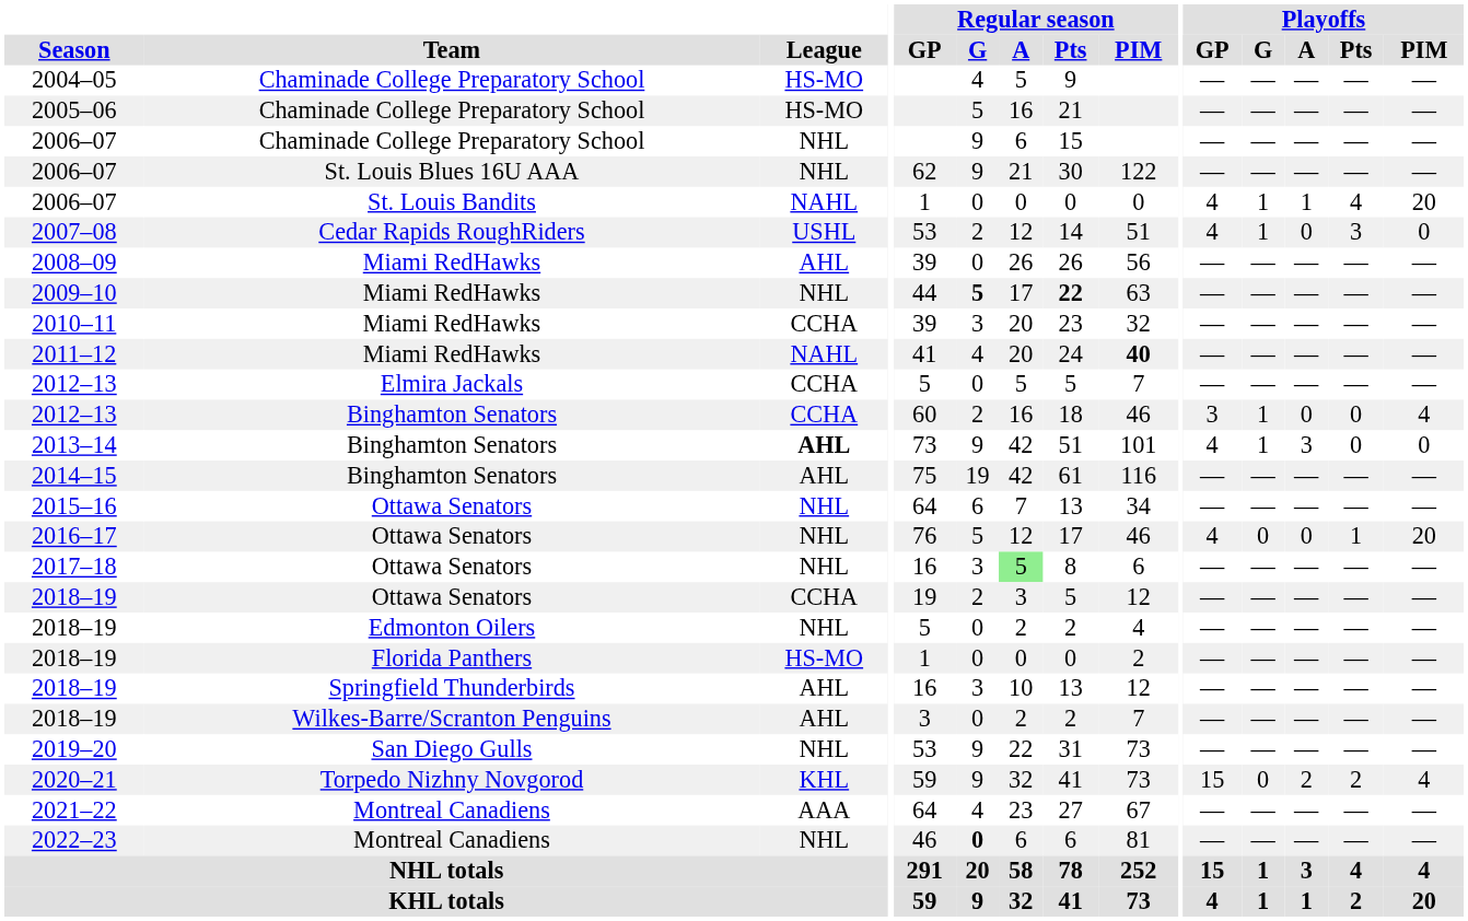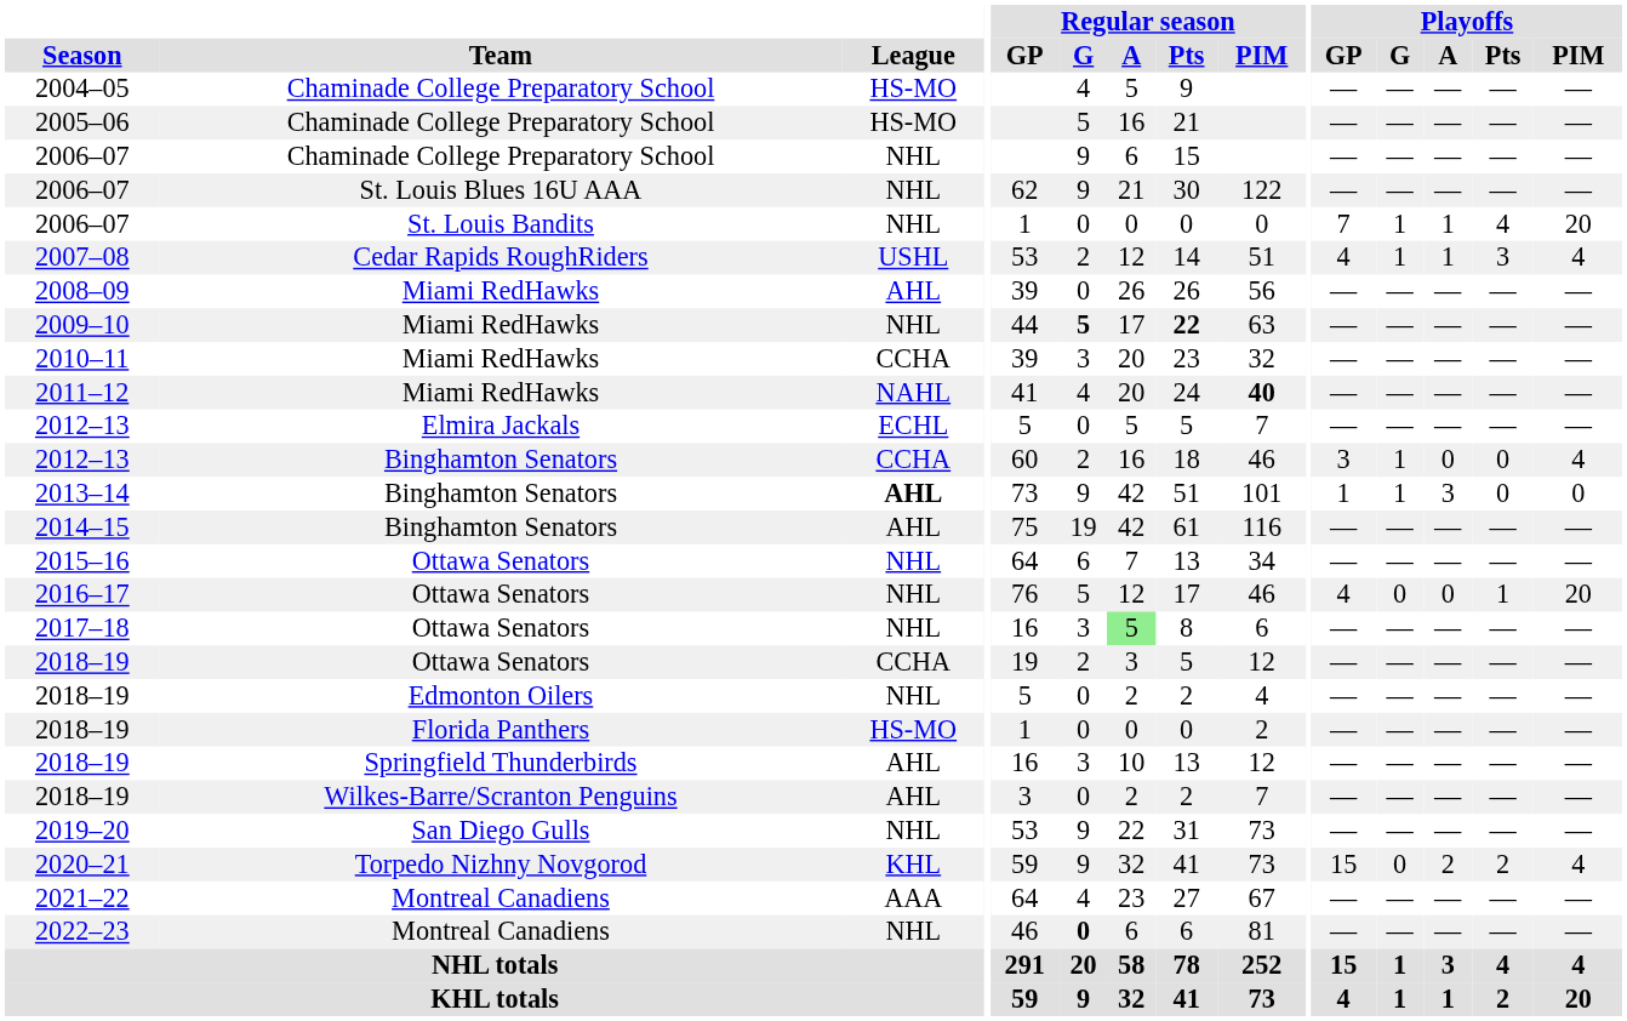2006–07 / St. Louis Bandits | League: NAHL -> NHL
2006–07 / St. Louis Bandits | Playoffs / GP: 4 -> 7
2007–08 | Playoffs / A: 0 -> 1
2007–08 | Playoffs / PIM: 0 -> 4
2012–13 / Elmira Jackals | League: CCHA -> ECHL
2013–14 | Playoffs / GP: 4 -> 1
